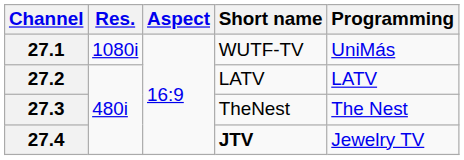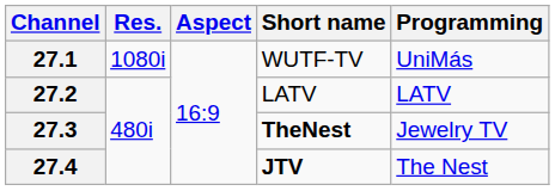27.3 | Short name: normal -> bold
27.3 | Programming: The Nest -> Jewelry TV
27.4 | Programming: Jewelry TV -> The Nest
